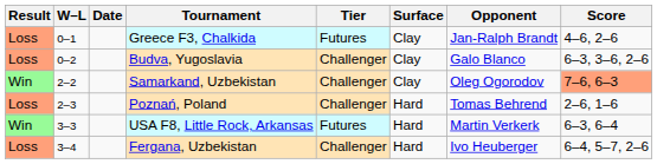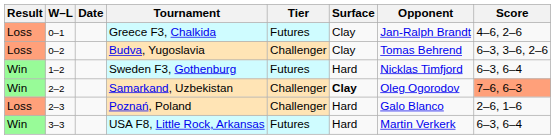Budva, Yugoslavia | Opponent: Galo Blanco -> Tomas Behrend
+ row: Win | 1–2 | Sweden F3, Gothenburg | Futures | Hard | Nicklas Timfjord | 6–3, 6–4
Samarkand, Uzbekistan | Surface: normal -> bold
Poznań, Poland | Opponent: Tomas Behrend -> Galo Blanco
- row: Loss | 3–4 | Fergana, Uzbekistan | Challenger | Hard | Ivo Heuberger | 6–4, 5–7, 2–6
